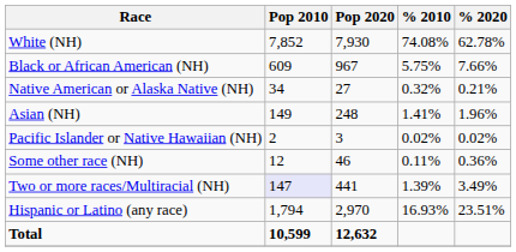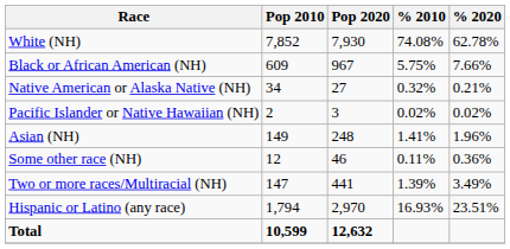rows swapped: Asian (NH) <-> Pacific Islander or Native Hawaiian (NH)
Two or more races/Multiracial (NH) | Pop 2010: lavender background -> no background
